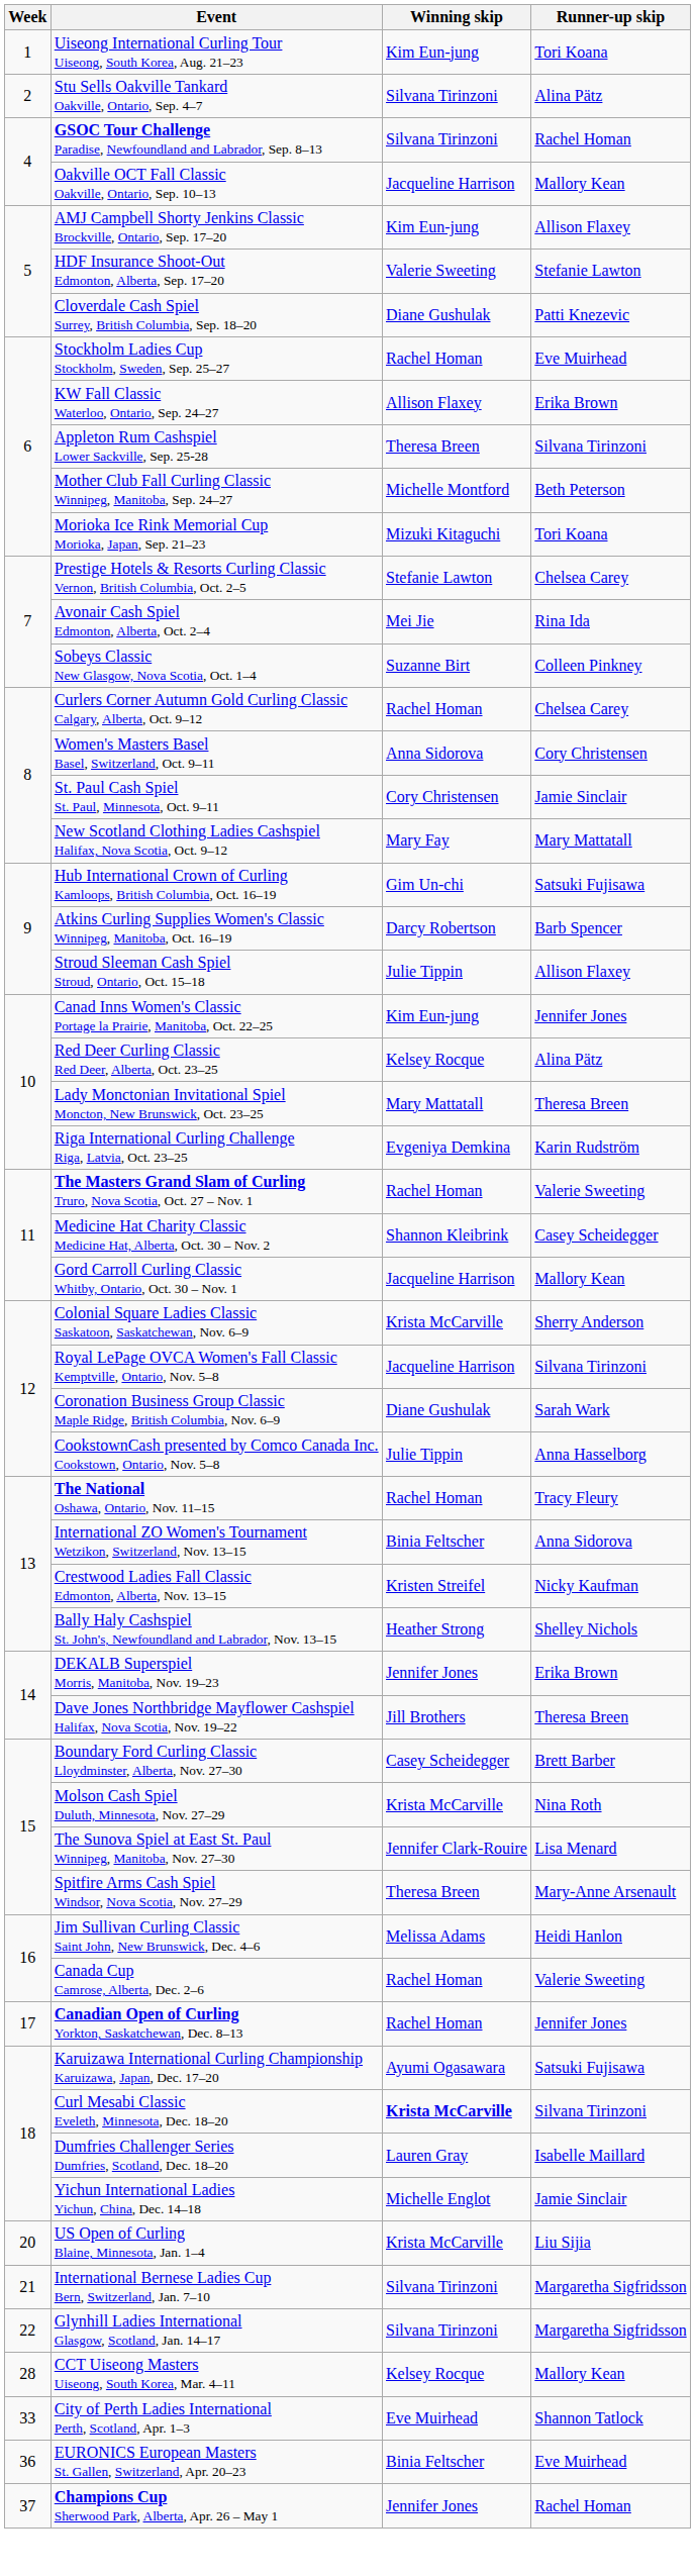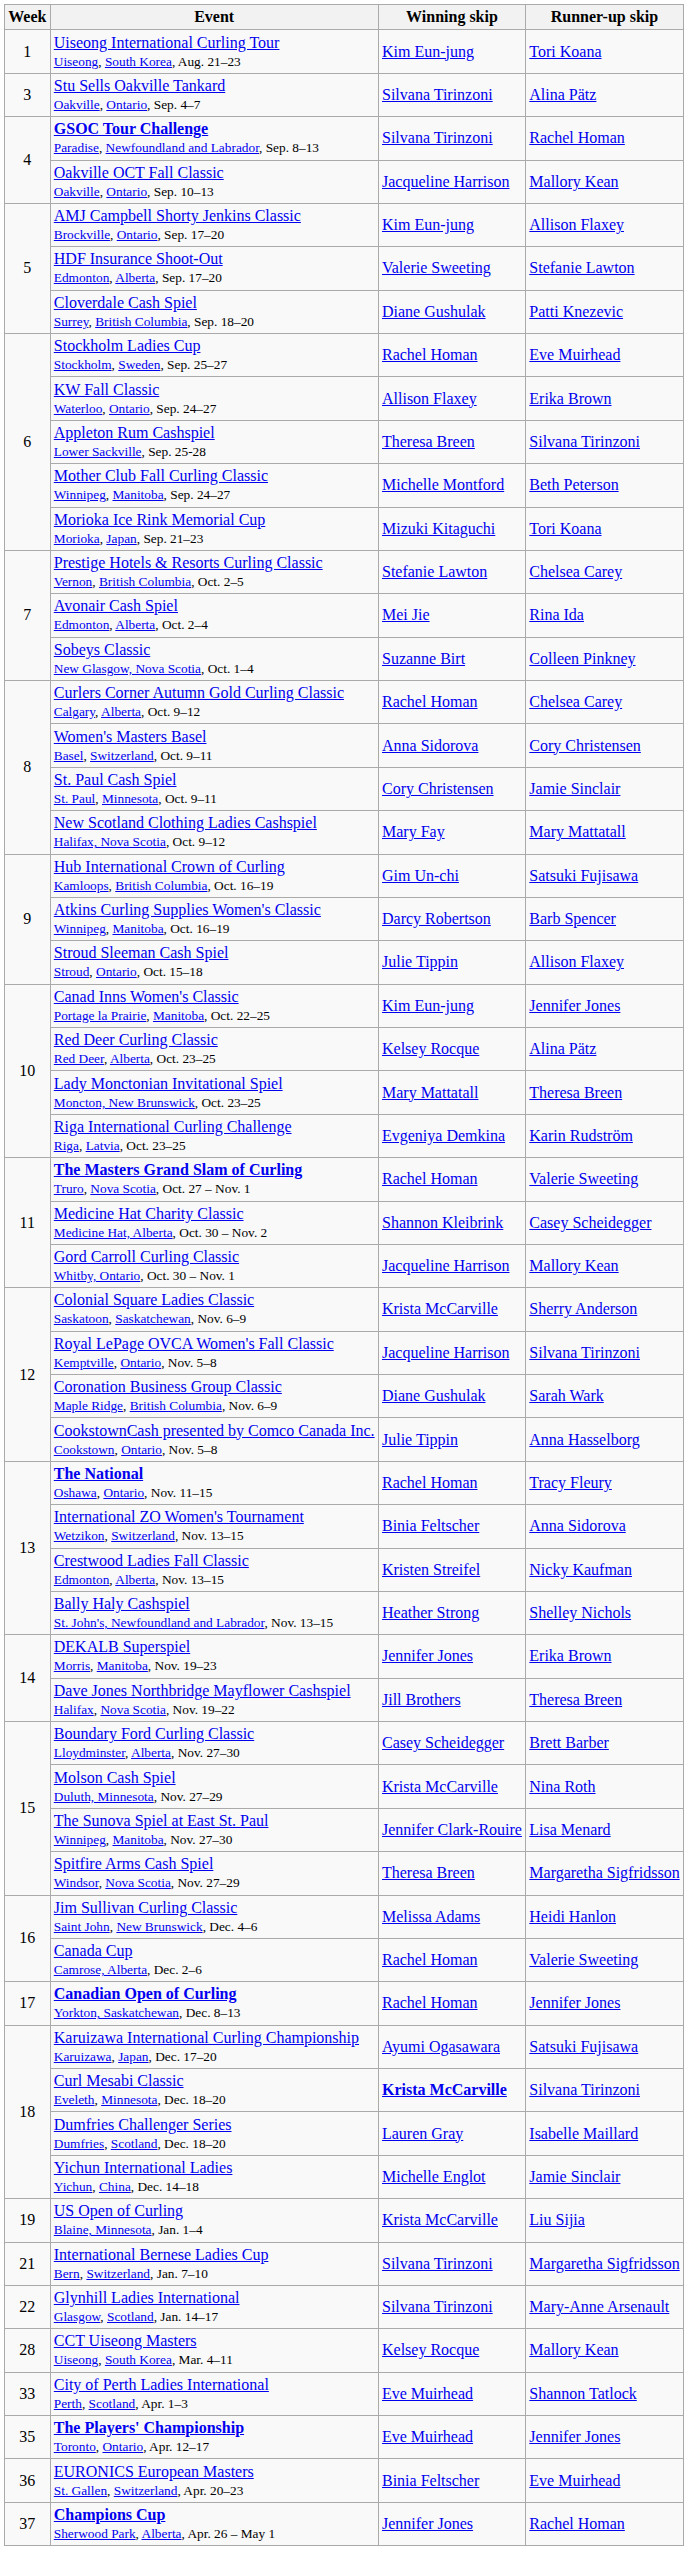Stu Sells Oakville Tankard Oakville, Ontario, Sep. 4–7 | Week: 2 -> 3
Spitfire Arms Cash Spiel Windsor, Nova Scotia, Nov. 27–29 | Runner-up skip: Mary-Anne Arsenault -> Margaretha Sigfridsson
US Open of Curling Blaine, Minnesota, Jan. 1–4 | Week: 20 -> 19
Glynhill Ladies International Glasgow, Scotland, Jan. 14–17 | Runner-up skip: Margaretha Sigfridsson -> Mary-Anne Arsenault
+ row: 35 | The Players' Championship Toronto, Ontario, Apr. 12–17 | Eve Muirhead | Jennifer Jones
